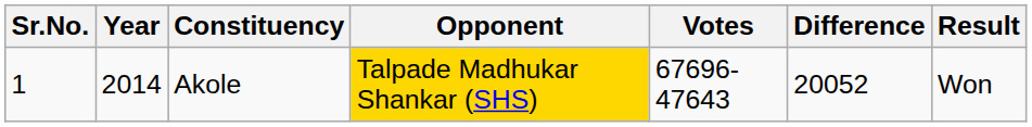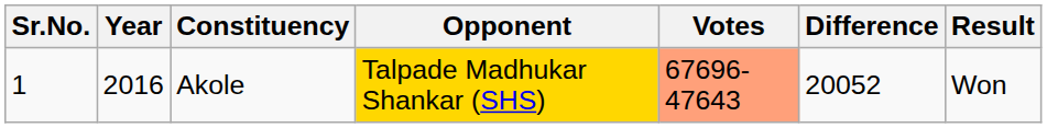Akole | Year: 2014 -> 2016
Akole | Votes: no background -> lightsalmon background
